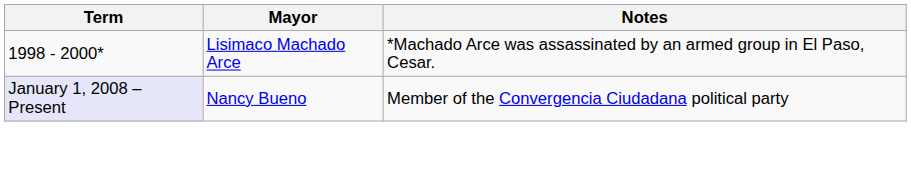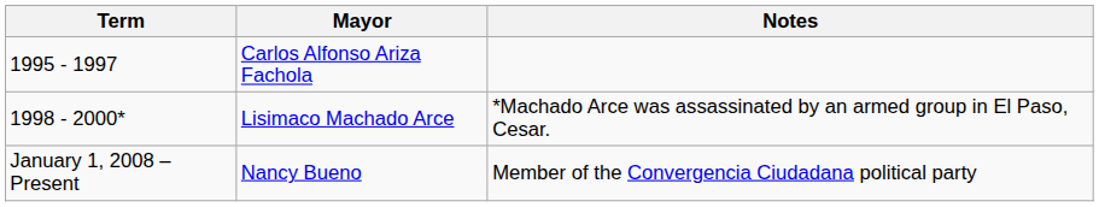+ row: 1995 - 1997 | Carlos Alfonso Ariza Fachola
Nancy Bueno | Term: lavender background -> no background
